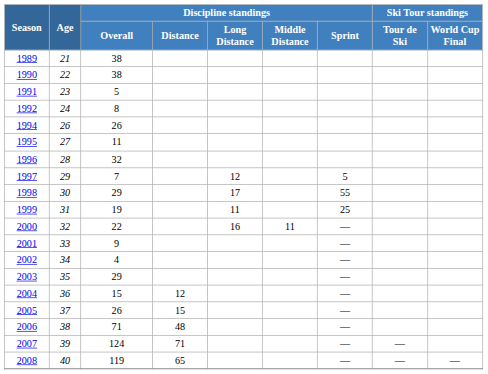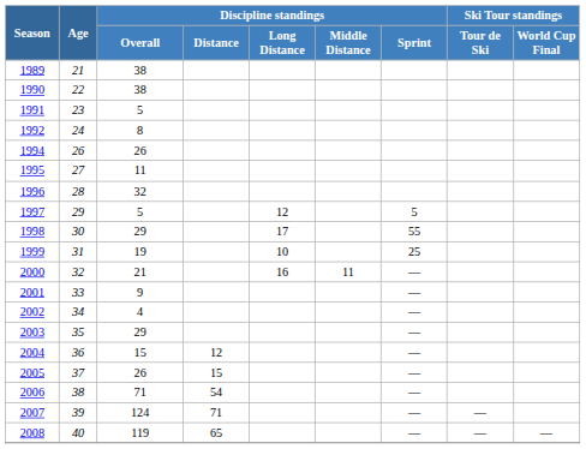1997 | Discipline standings / Overall: 7 -> 5
1999 | Discipline standings / Long Distance: 11 -> 10
2000 | Discipline standings / Overall: 22 -> 21
2006 | Discipline standings / Distance: 48 -> 54
